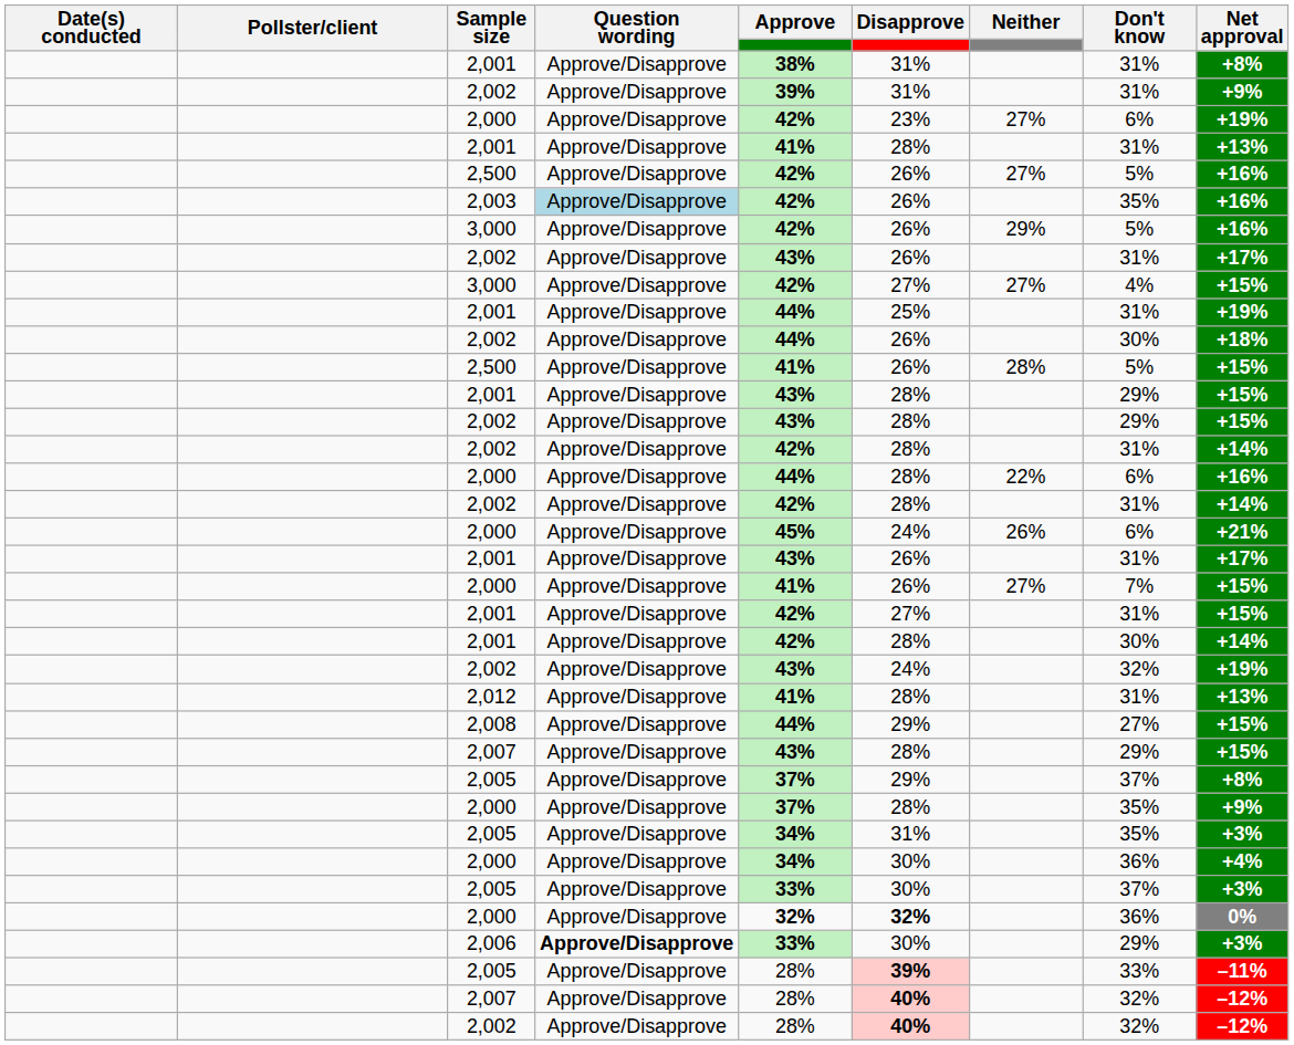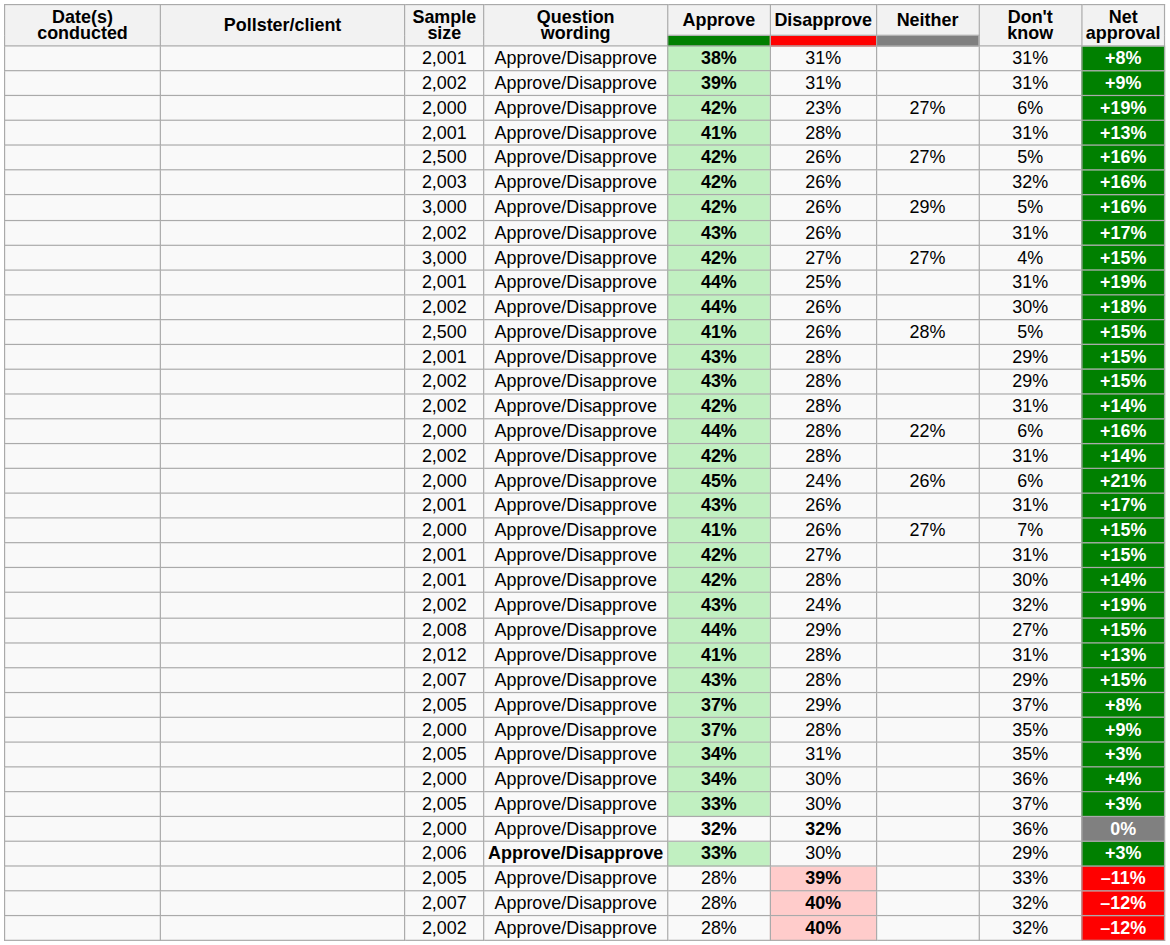2,003 | Question wording: lightblue background -> no background
2,003 | Don't know: 35% -> 32%
rows swapped: 2,012 <-> 2,008
